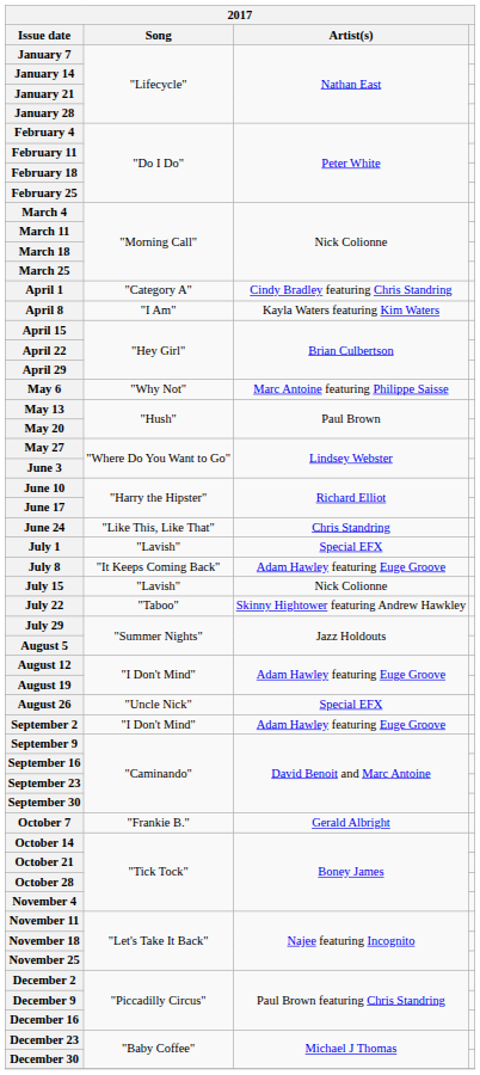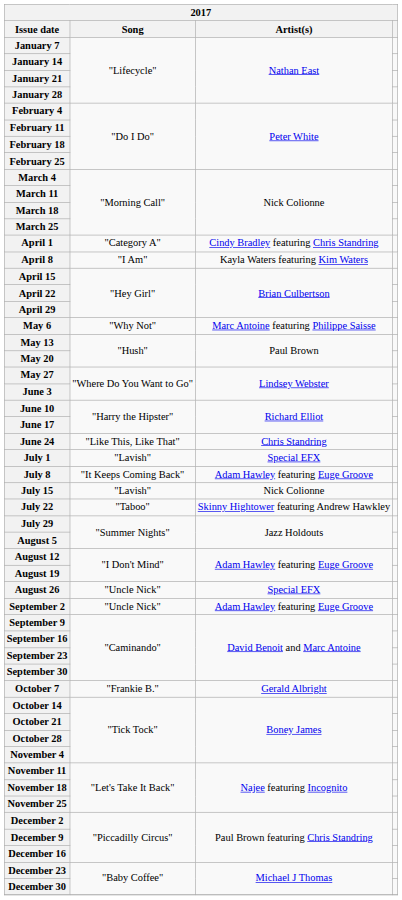September 2 | Song: "I Don't Mind" -> "Uncle Nick"
